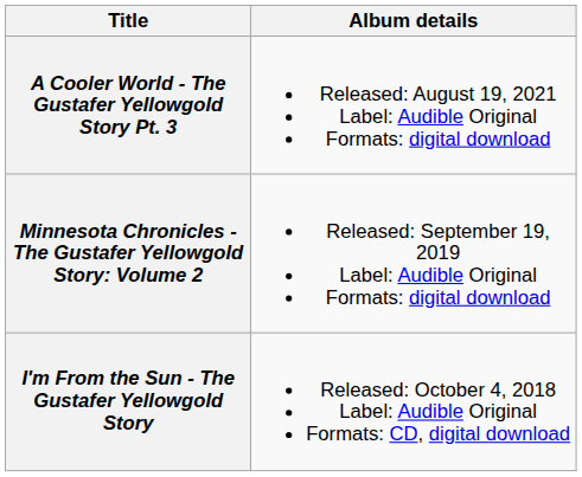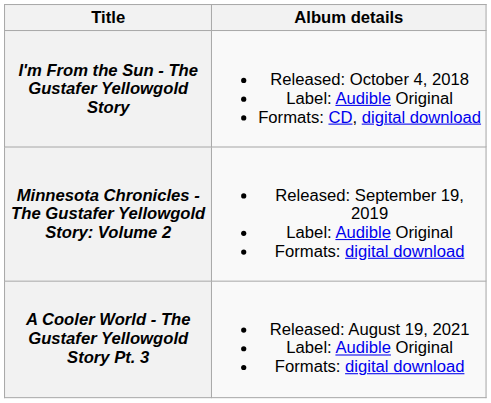rows swapped: I'm From the Sun - The Gustafer Yellowgold Story <-> A Cooler World - The Gustafer Yellowgold Story Pt. 3
